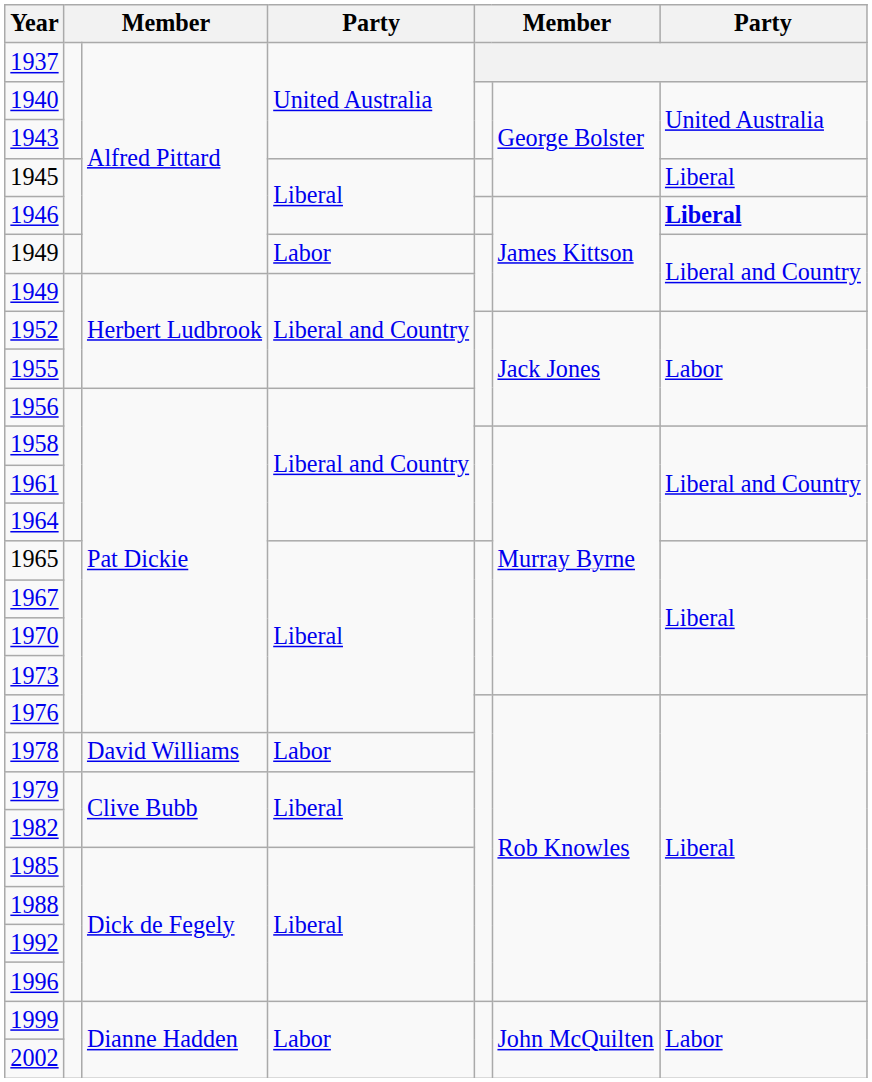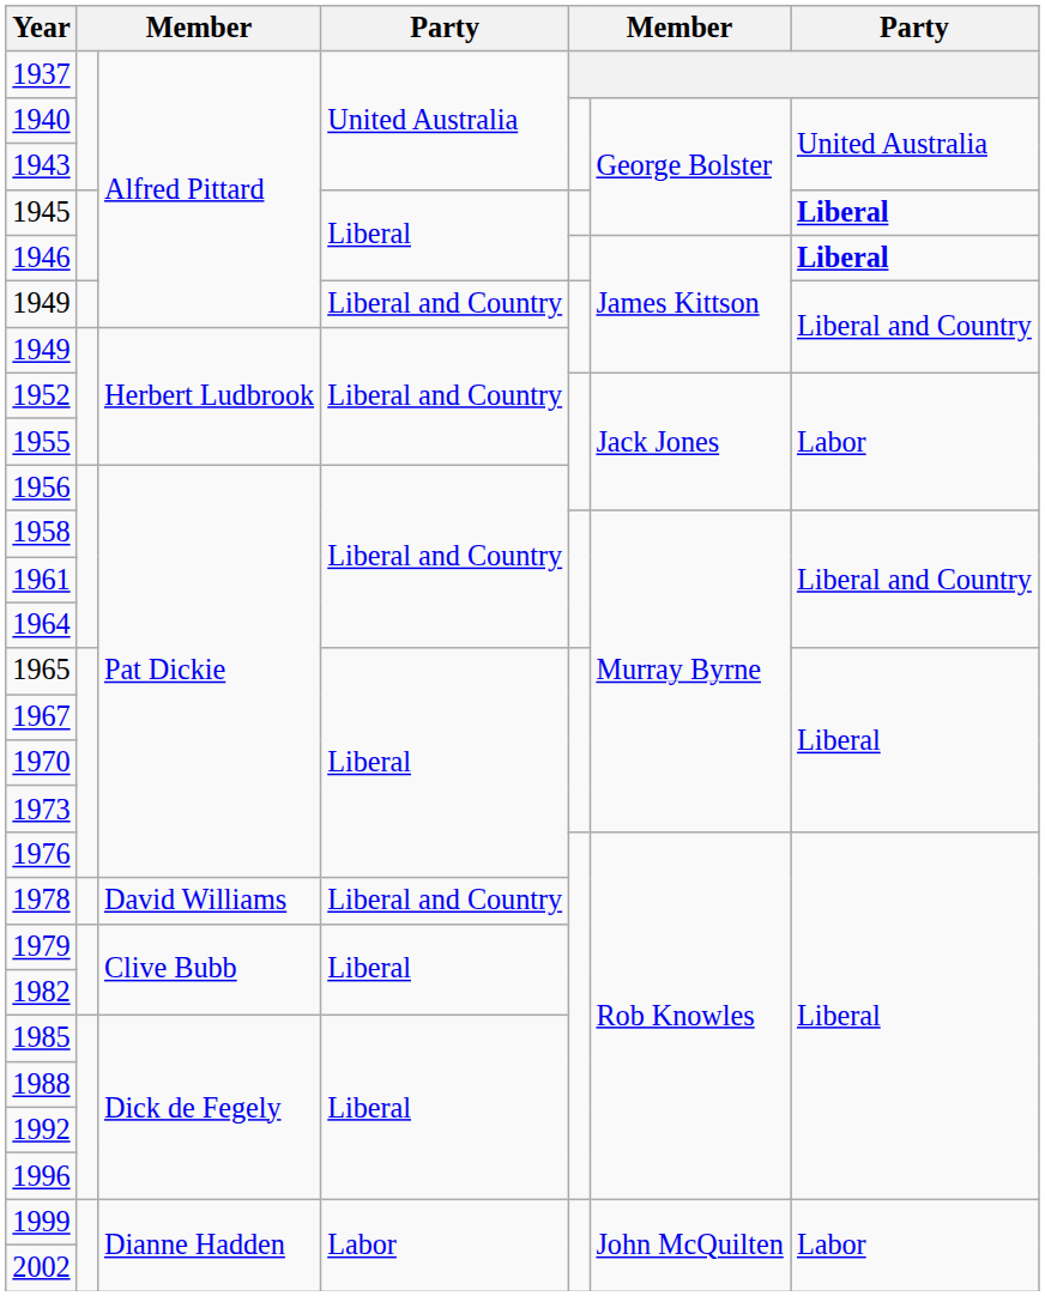1945 | column 7: normal -> bold
1949 / Alfred Pittard | column 4: Labor -> Liberal and Country
1978 | column 4: Labor -> Liberal and Country
